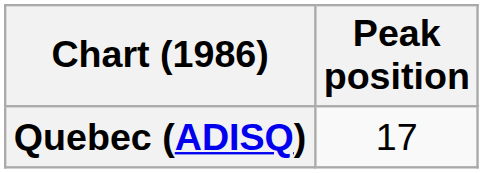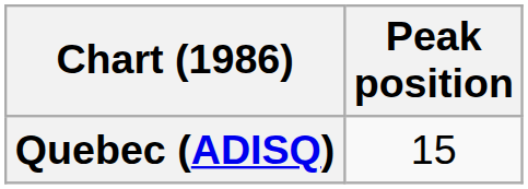Quebec (ADISQ) | Peak position: 17 -> 15
